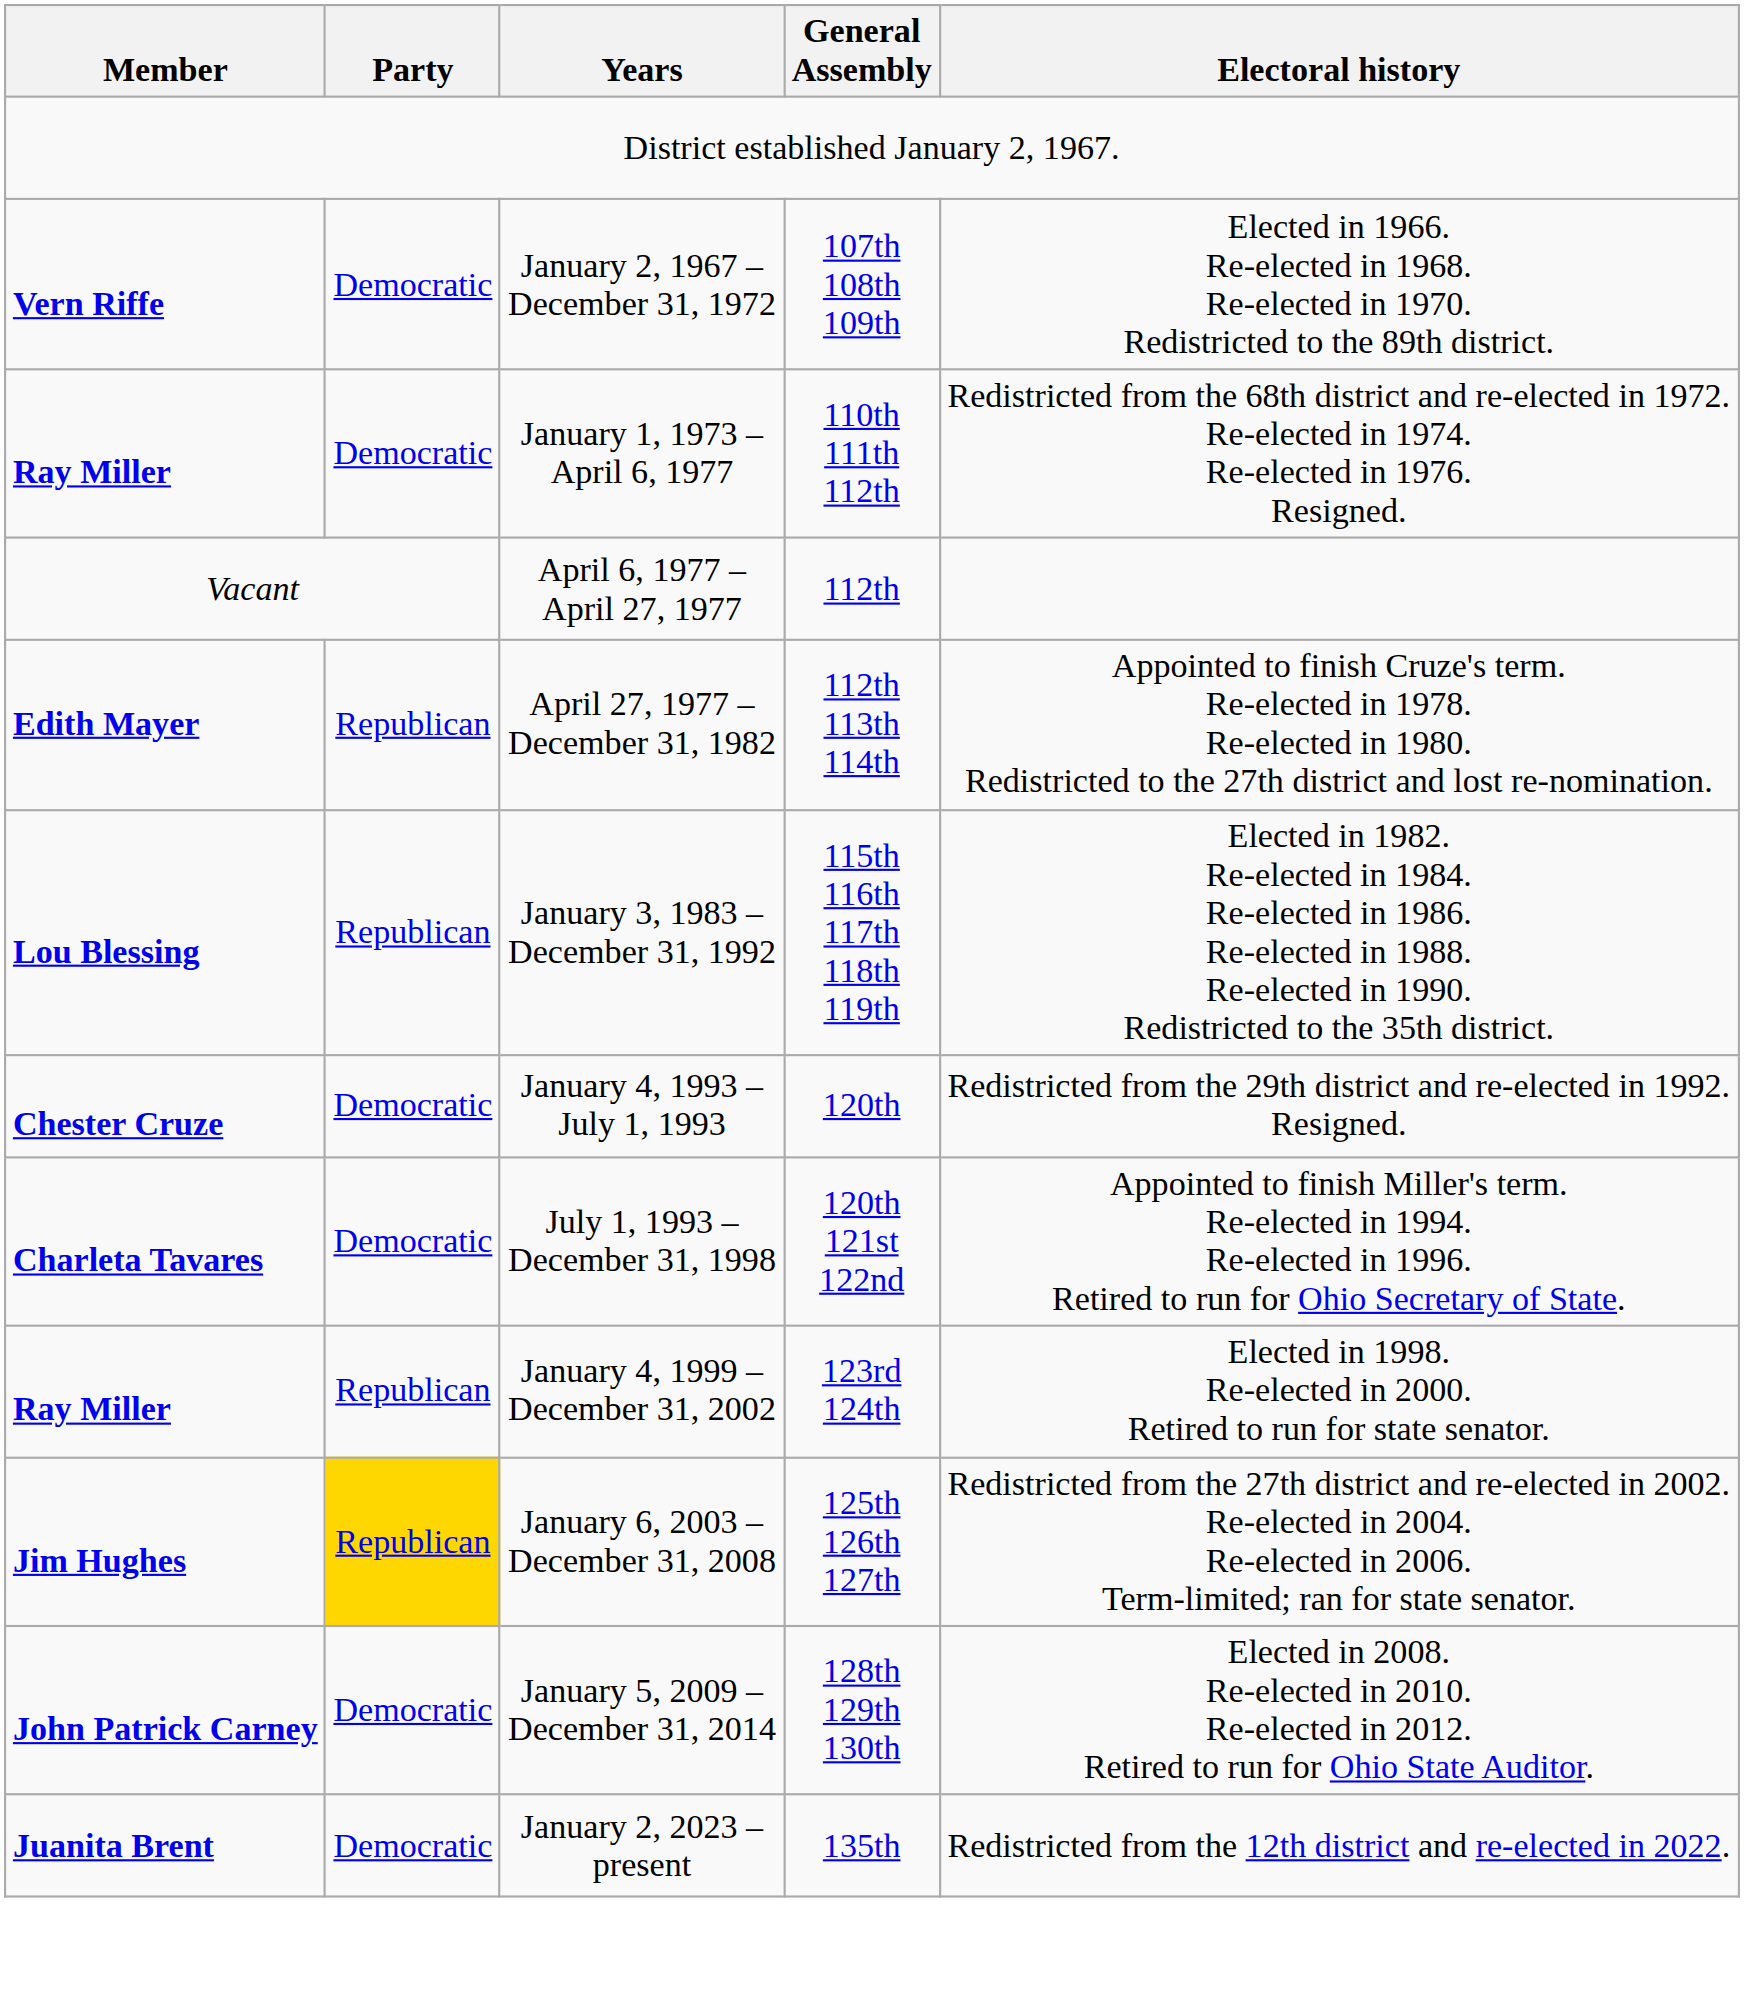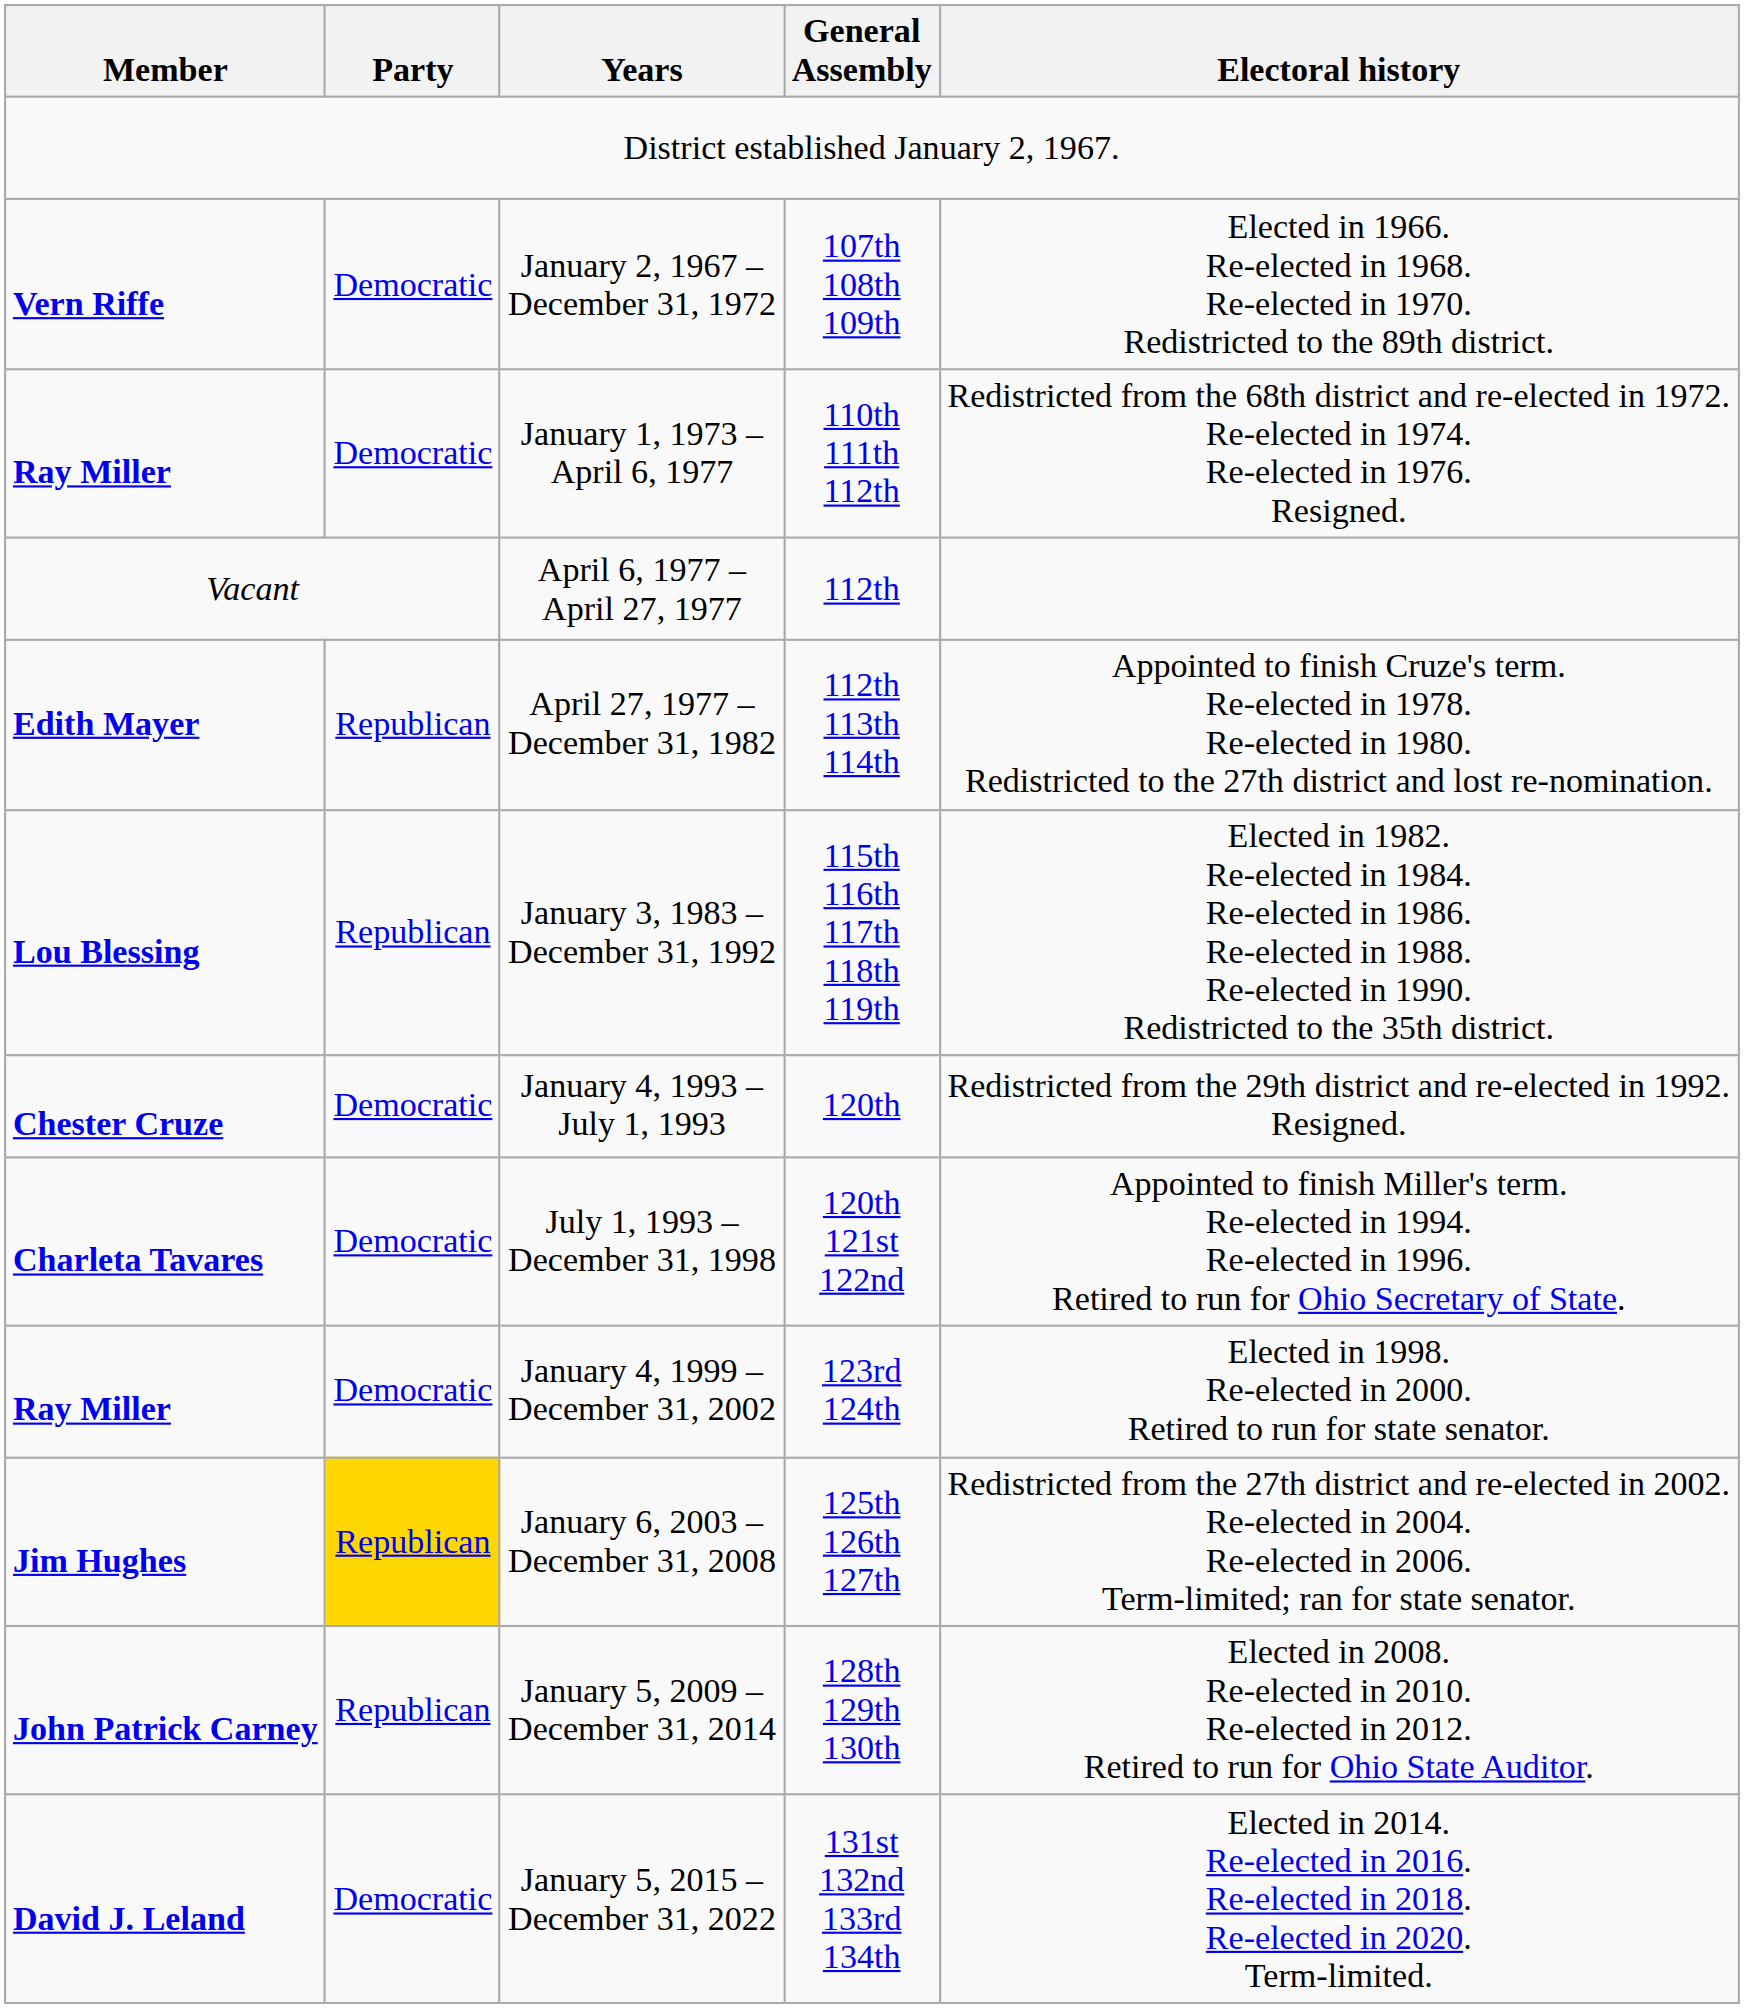January 4, 1999 – December 31, 2002 | Party: Republican -> Democratic
January 5, 2009 – December 31, 2014 | Party: Democratic -> Republican
+ row: David J. Leland | Democratic | January 5, 2015 – December 31, 2022 | 131st 132nd 133rd 134th | Elected in 2014. Re-elected in 2016. Re-elected in 2018. Re-elected in 2020. Term-limited.
- row: Juanita Brent | Democratic | January 2, 2023 – present | 135th | Redistricted from the 12th district and re-elected in 2022.
